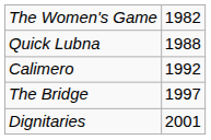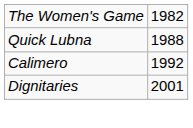- row: The Bridge | 1997
